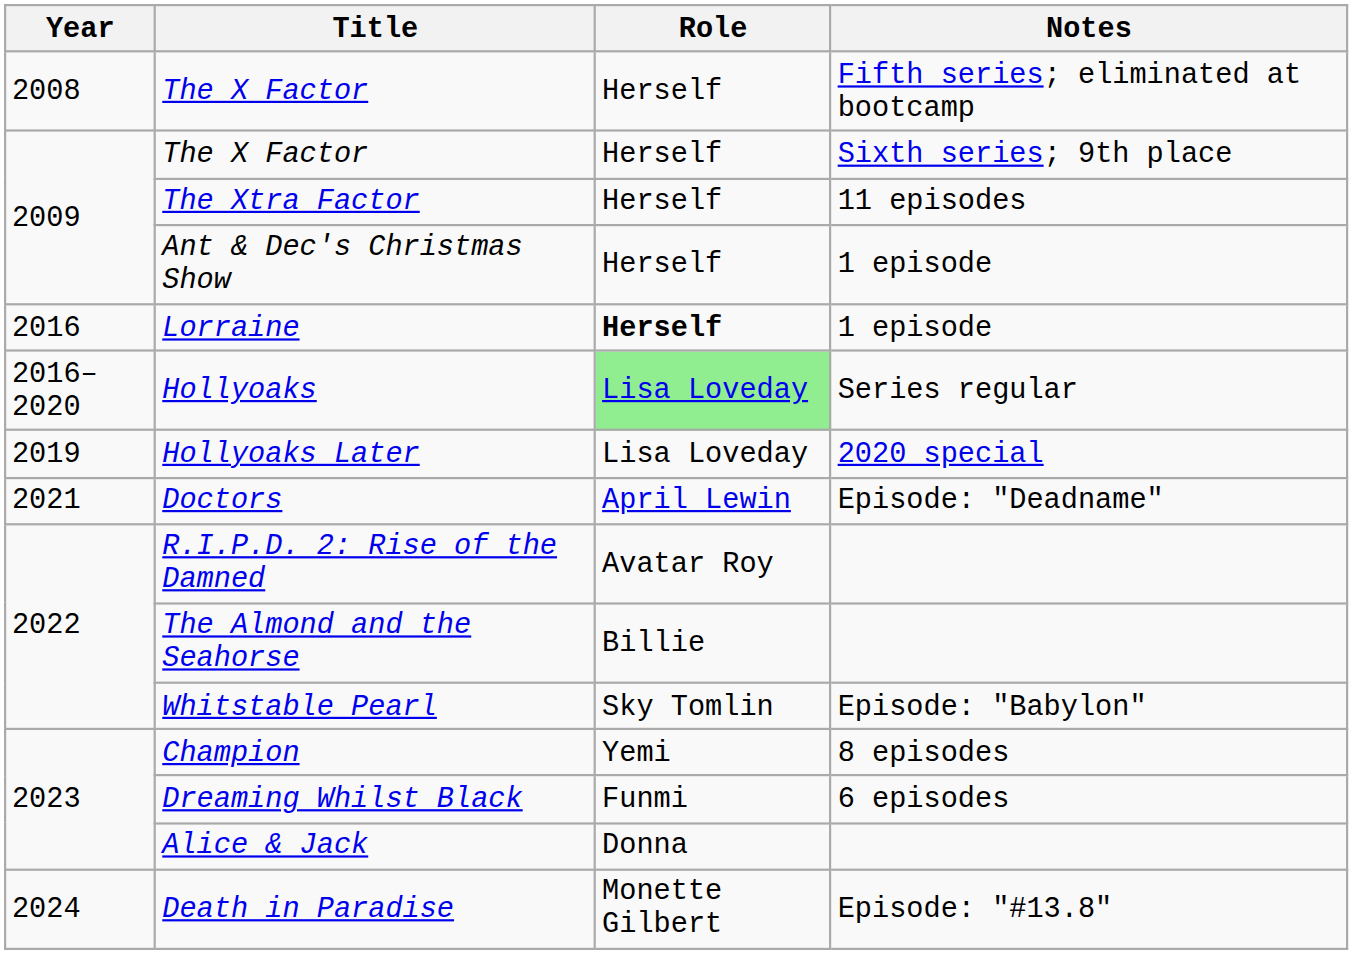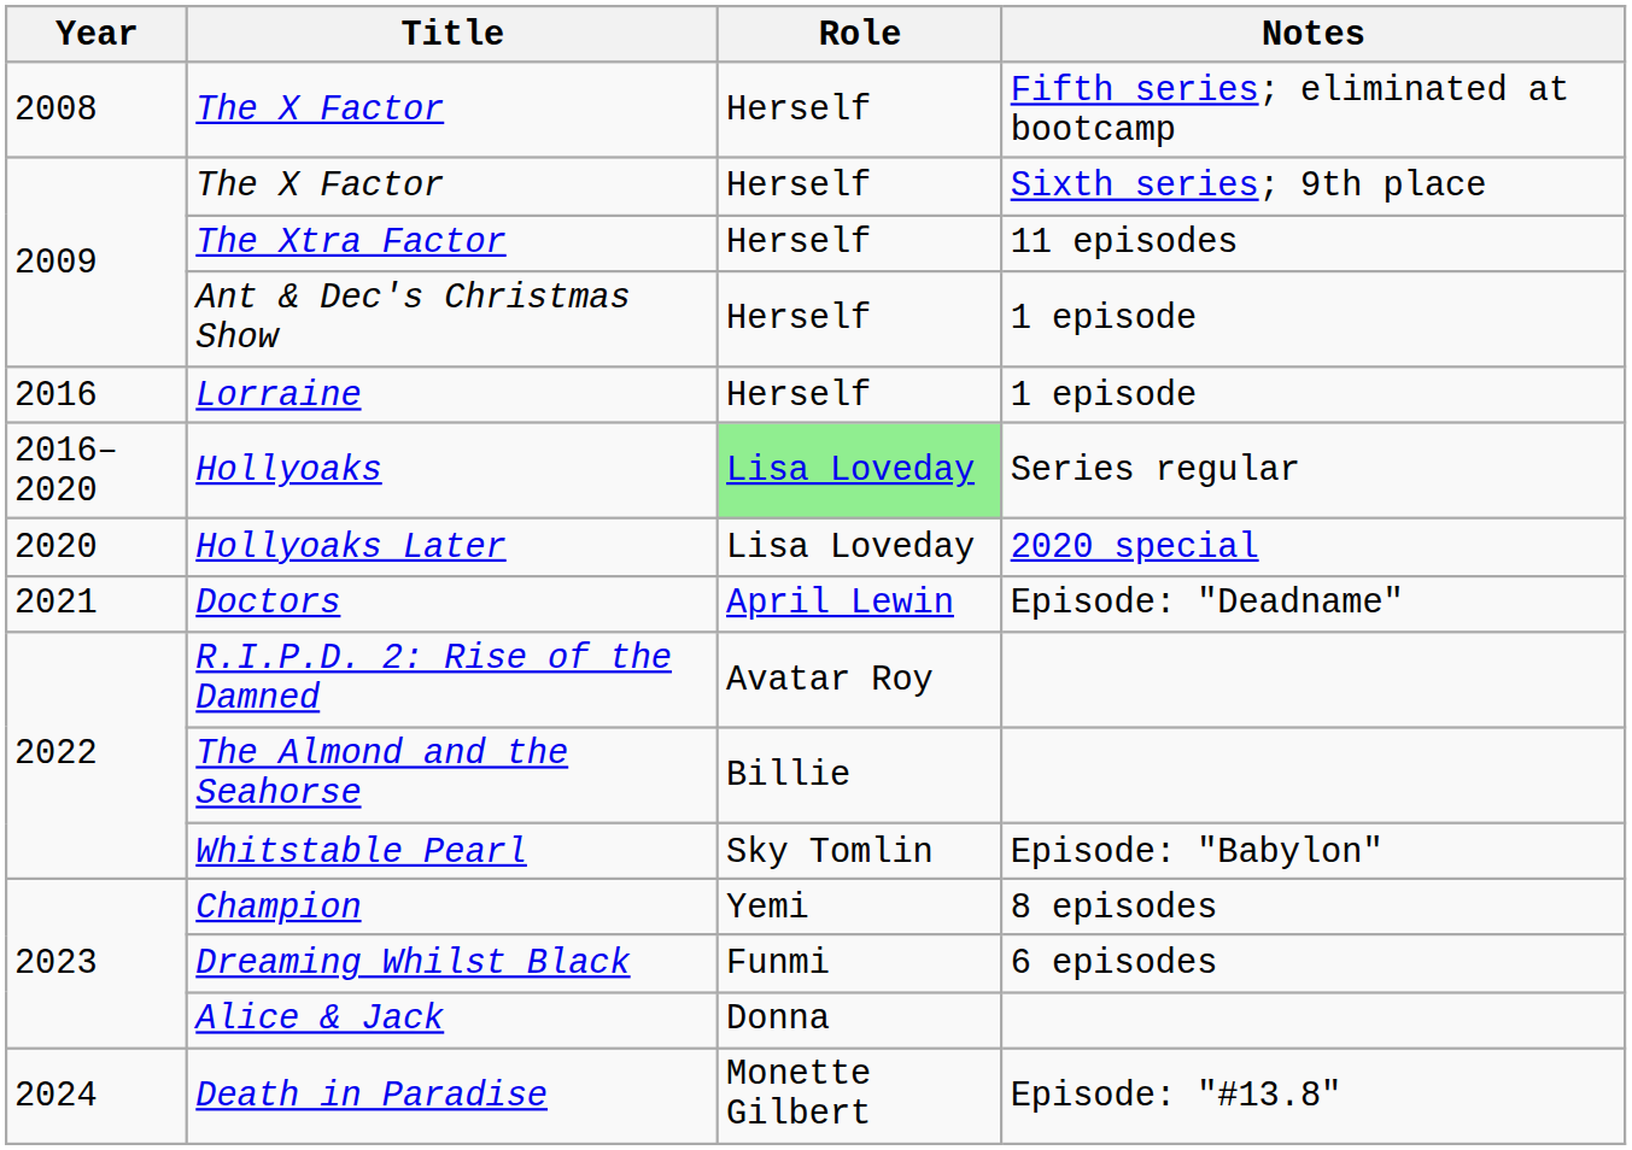Lorraine | Role: bold -> normal
Hollyoaks Later | Year: 2019 -> 2020
